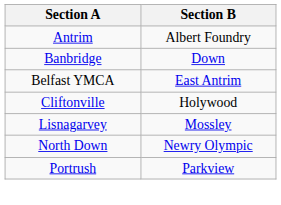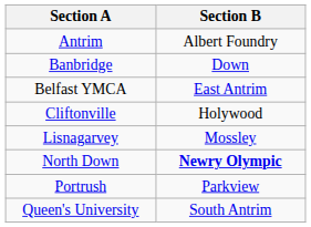North Down | Section B: normal -> bold
+ row: Queen's University | South Antrim
